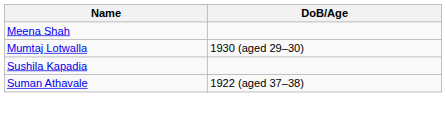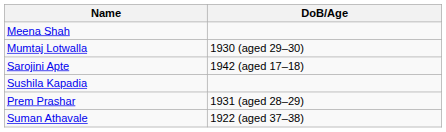+ row: Sarojini Apte | 1942 (aged 17–18)
+ row: Prem Prashar | 1931 (aged 28–29)
